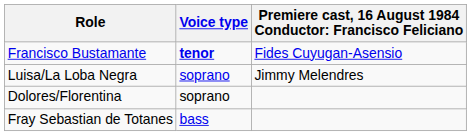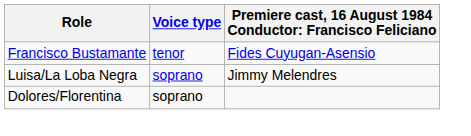Francisco Bustamante | Voice type: bold -> normal
- row: Fray Sebastian de Totanes | bass
